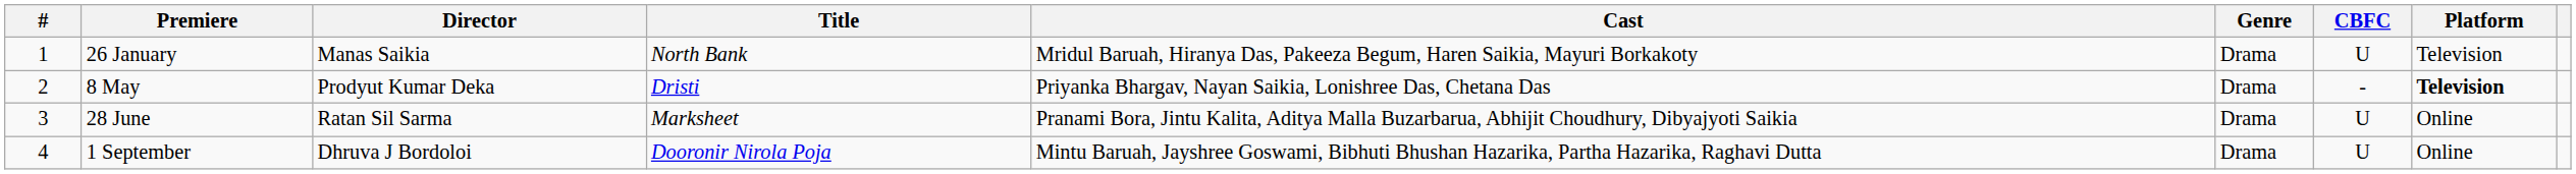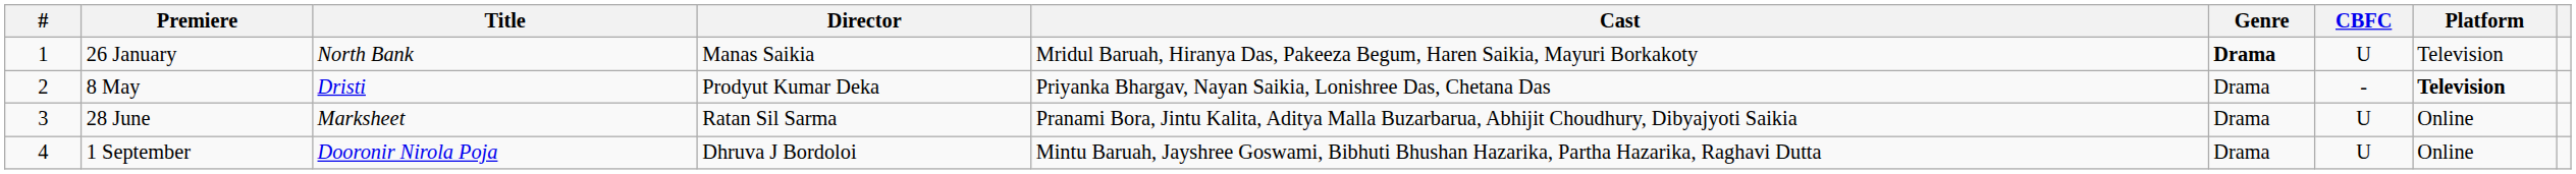columns swapped: Title <-> Director
26 January | Genre: normal -> bold
